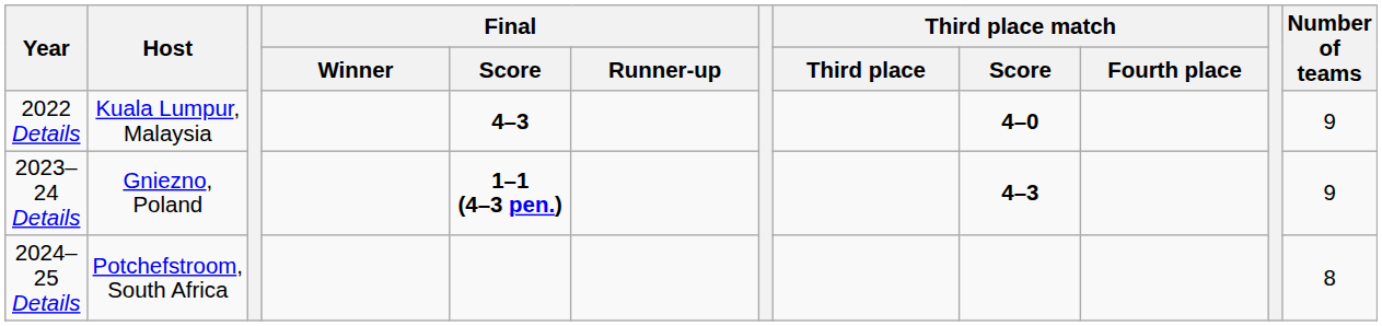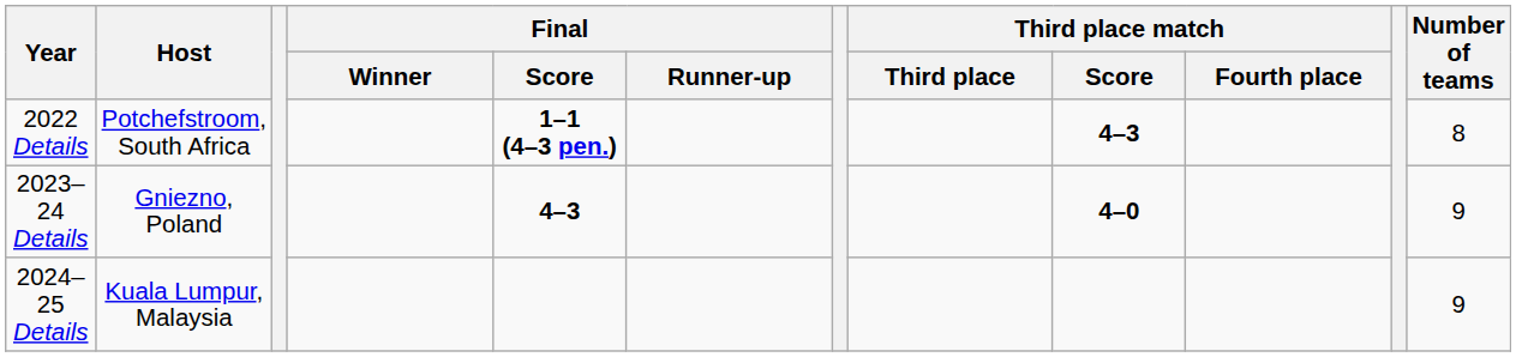2022 Details | Host: Kuala Lumpur, Malaysia -> Potchefstroom, South Africa
2022 Details | Final / Score: 4–3 -> 1–1 (4–3 pen.)
2022 Details | Third place match / Score: 4–0 -> 4–3
2022 Details | Number of teams: 9 -> 8
2023–24 Details | Final / Score: 1–1 (4–3 pen.) -> 4–3
2023–24 Details | Third place match / Score: 4–3 -> 4–0
2024–25 Details | Host: Potchefstroom, South Africa -> Kuala Lumpur, Malaysia
2024–25 Details | Number of teams: 8 -> 9
